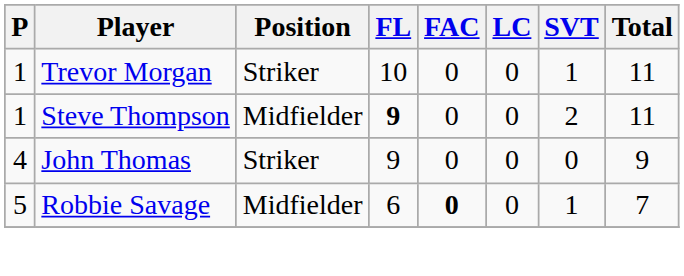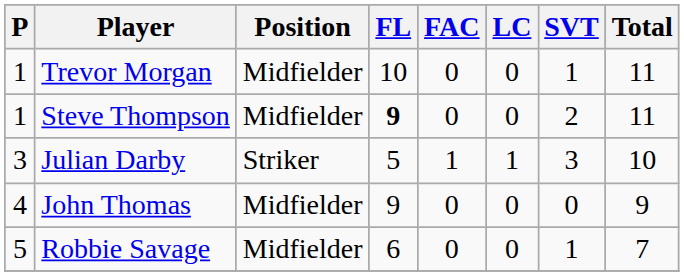Trevor Morgan | Position: Striker -> Midfielder
+ row: 3 | Julian Darby | Striker | 5 | 1 | 1 | 3 | 10
John Thomas | Position: Striker -> Midfielder
Robbie Savage | FAC: bold -> normal
